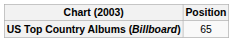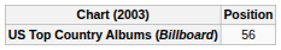US Top Country Albums (Billboard) | Position: 65 -> 56
